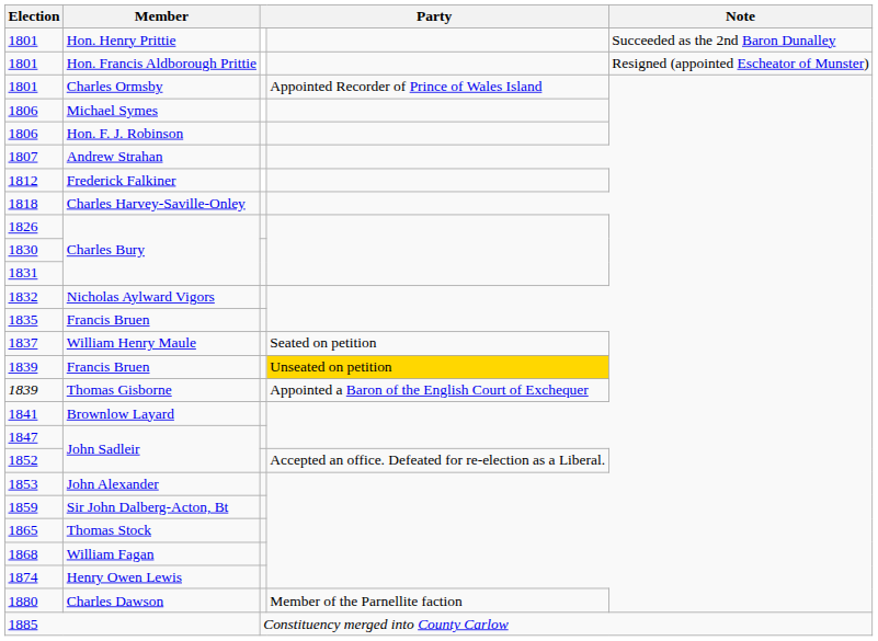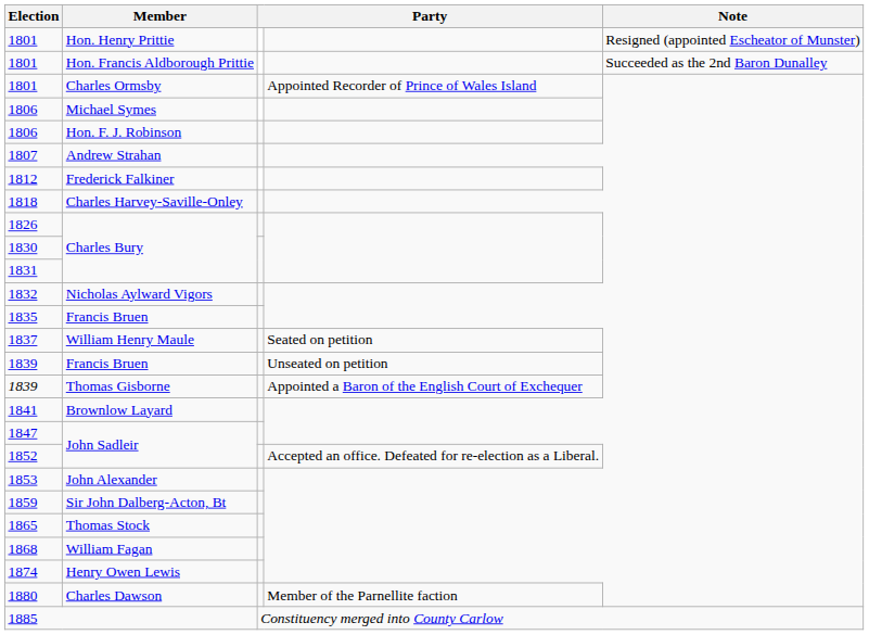1801 / Hon. Henry Prittie | Note: Succeeded as the 2nd Baron Dunalley -> Resigned (appointed Escheator of Munster)
1801 / Hon. Francis Aldborough Prittie | Note: Resigned (appointed Escheator of Munster) -> Succeeded as the 2nd Baron Dunalley
1839 / Francis Bruen | column 4: gold background -> no background
